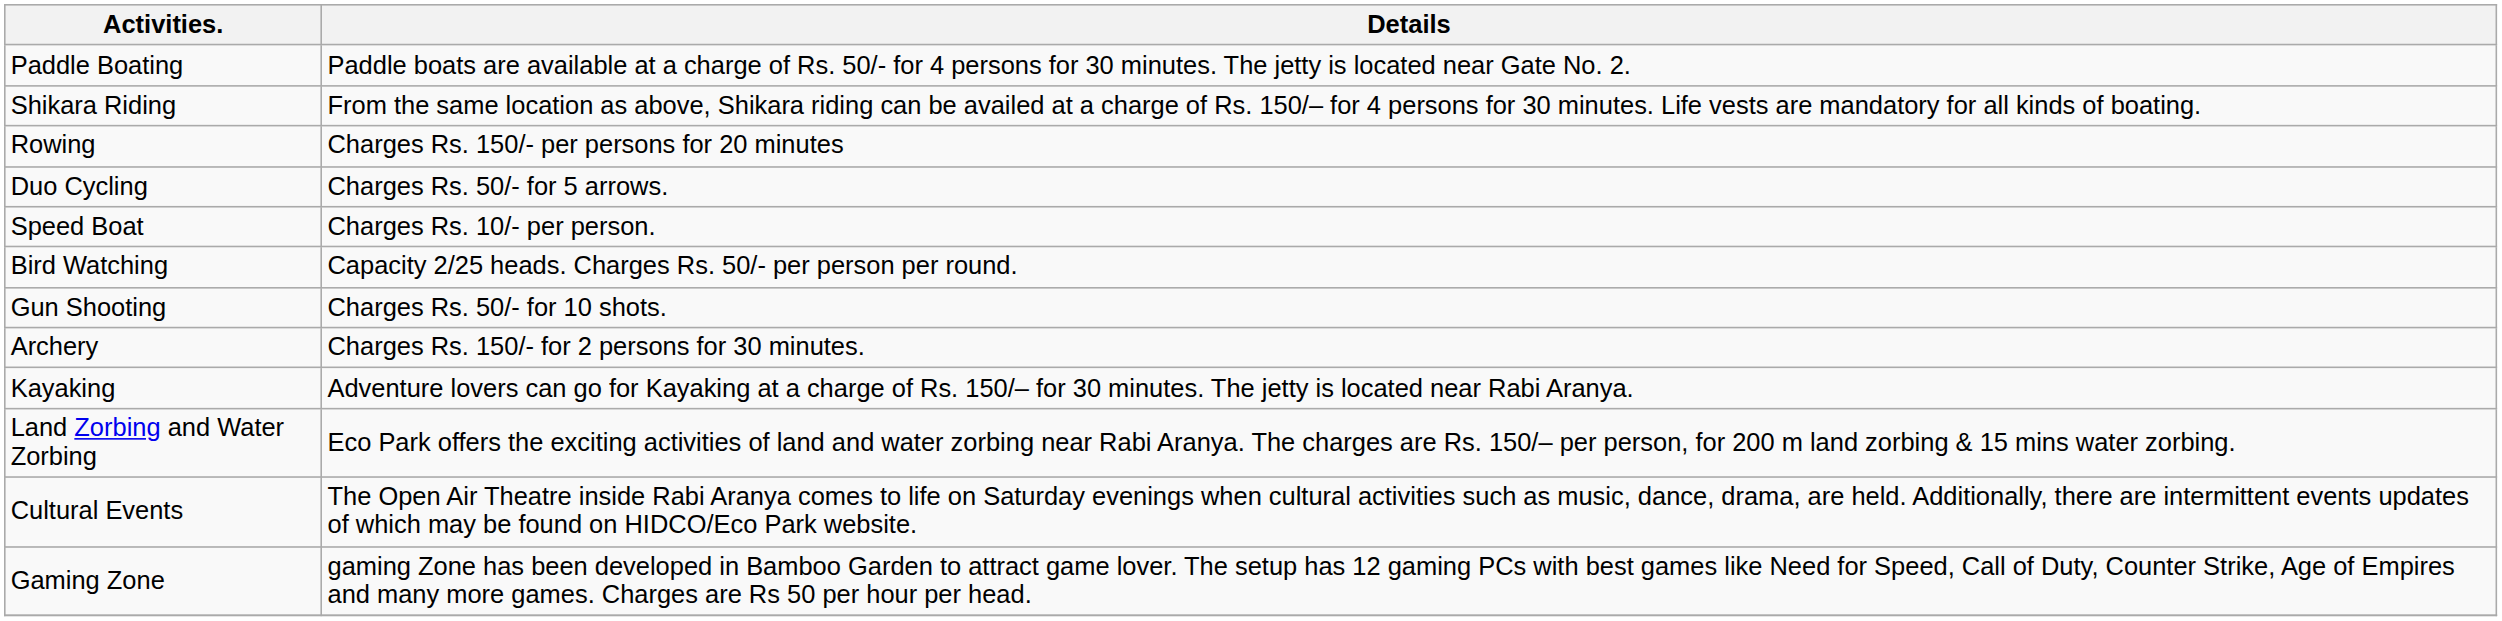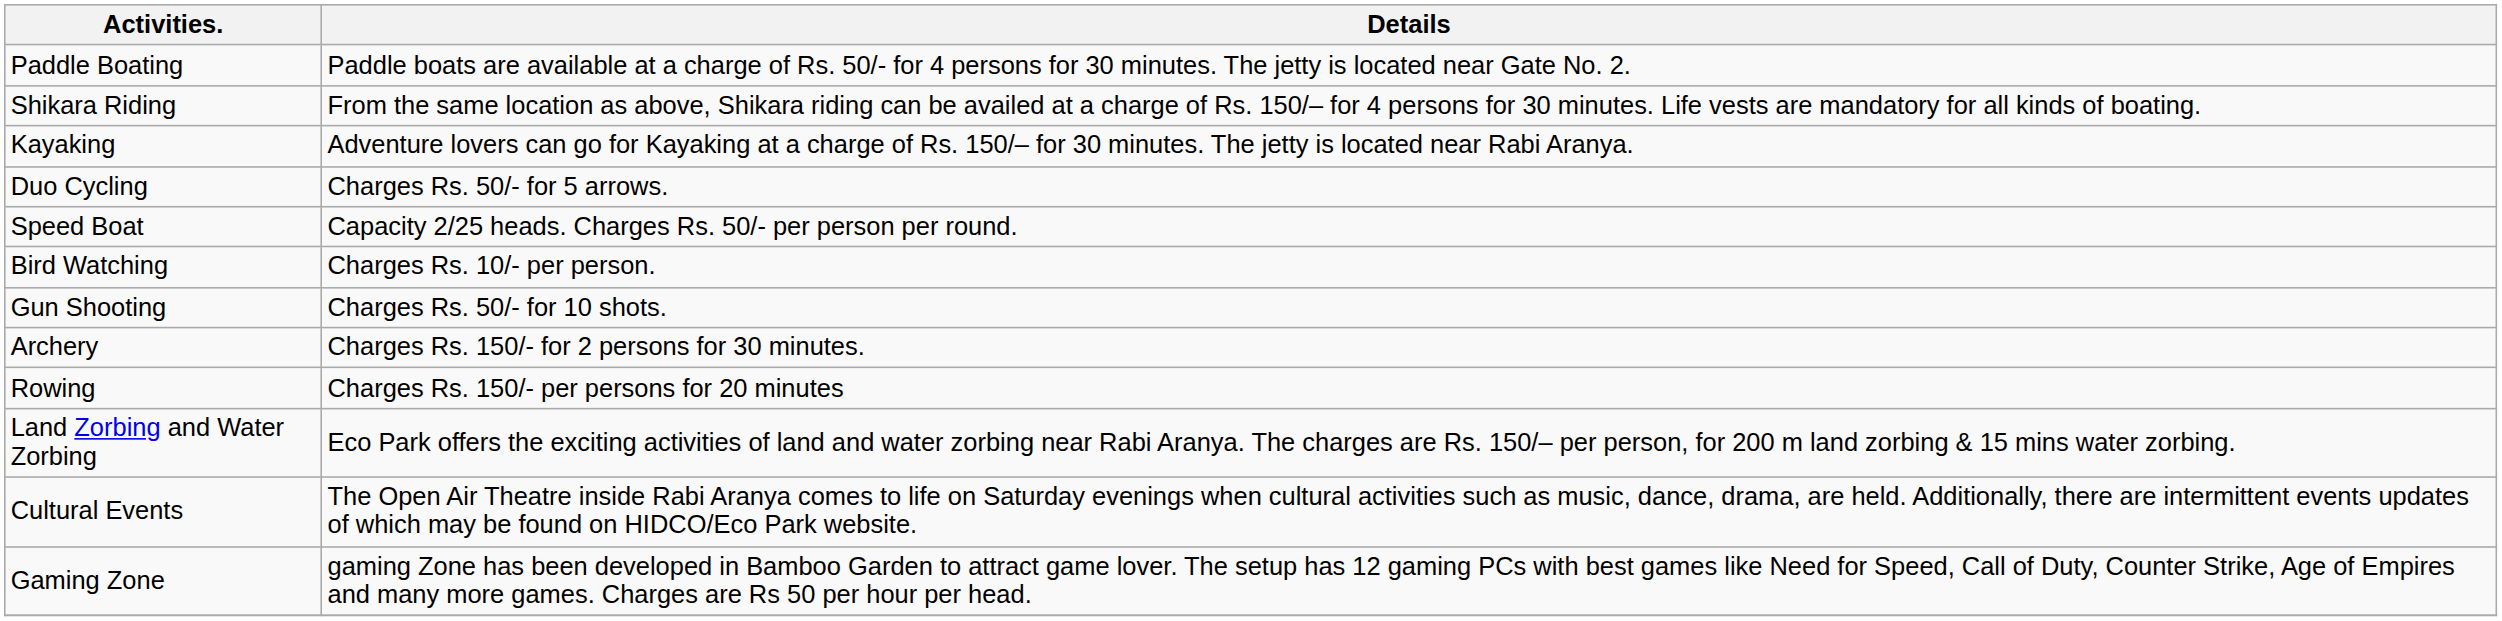rows swapped: Rowing <-> Kayaking
Speed Boat | Details: Charges Rs. 10/- per person. -> Capacity 2/25 heads. Charges Rs. 50/- per person per round.
Bird Watching | Details: Capacity 2/25 heads. Charges Rs. 50/- per person per round. -> Charges Rs. 10/- per person.
